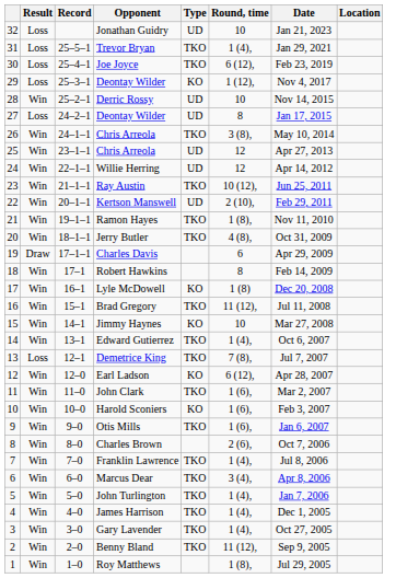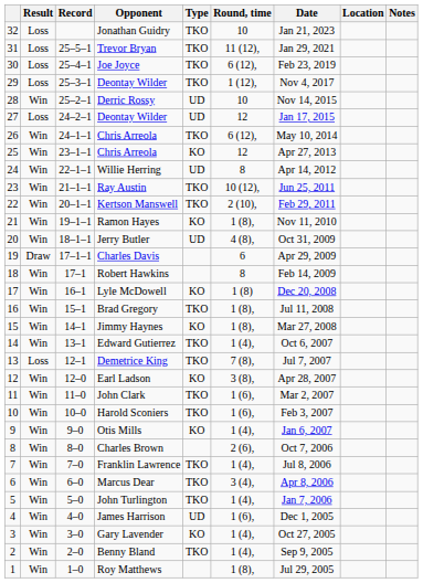+ column: Notes
Jonathan Guidry | Type: UD -> TKO
Trevor Bryan | Round, time: 1 (4), -> 11 (12),
29 / Deontay Wilder | Type: KO -> TKO
27 / Deontay Wilder | Round, time: 8 -> 12
26 / Chris Arreola | Round, time: 3 (8), -> 6 (12),
25 / Chris Arreola | Type: UD -> KO
Willie Herring | Round, time: 12 -> 8
Kertson Manswell | Type: UD -> TKO
Ramon Hayes | Type: TKO -> KO
Jerry Butler | Type: TKO -> UD
Brad Gregory | Round, time: 11 (12), -> 1 (8),
Jimmy Haynes | Round, time: 10 -> 1 (8),
Earl Ladson | Round, time: 6 (12), -> 3 (8),
Harold Sconiers | Type: KO -> TKO
Otis Mills | Type: TKO -> KO
Otis Mills | Round, time: 1 (6), -> 1 (4),
James Harrison | Type: TKO -> UD
James Harrison | Round, time: 1 (4), -> 1 (6),
Gary Lavender | Type: TKO -> KO
Benny Bland | Round, time: 11 (12), -> 1 (4),
